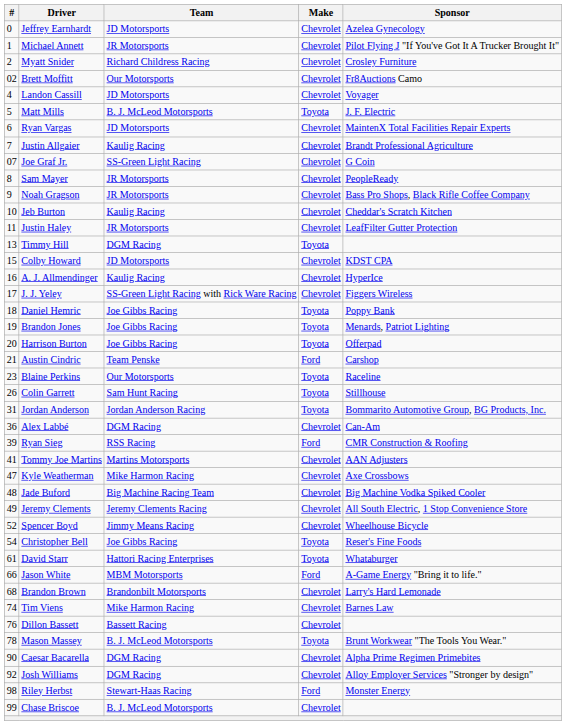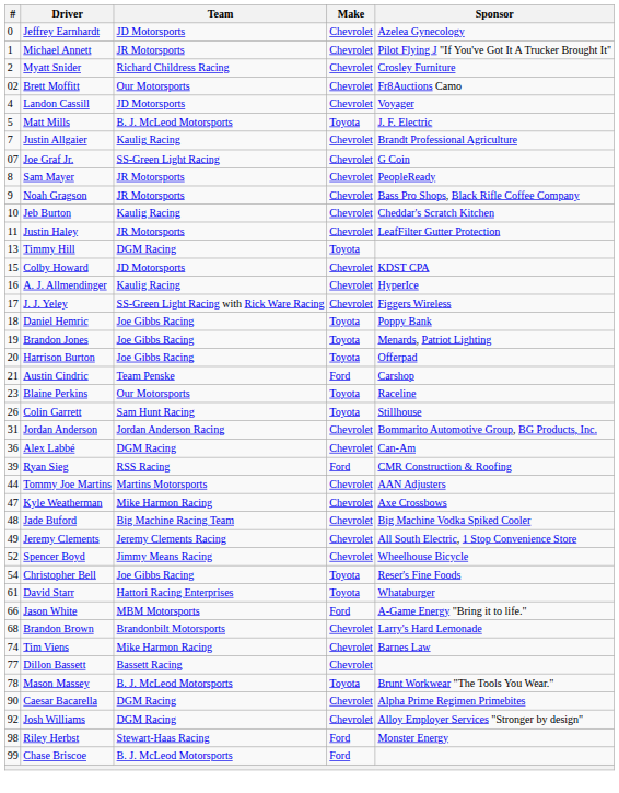- row: 6 | Ryan Vargas | JD Motorsports | Chevrolet | MaintenX Total Facilities Repair Experts
Jordan Anderson | Make: Toyota -> Chevrolet
Tommy Joe Martins | #: 41 -> 44
Dillon Bassett | #: 76 -> 77
Chase Briscoe | Make: Chevrolet -> Ford
